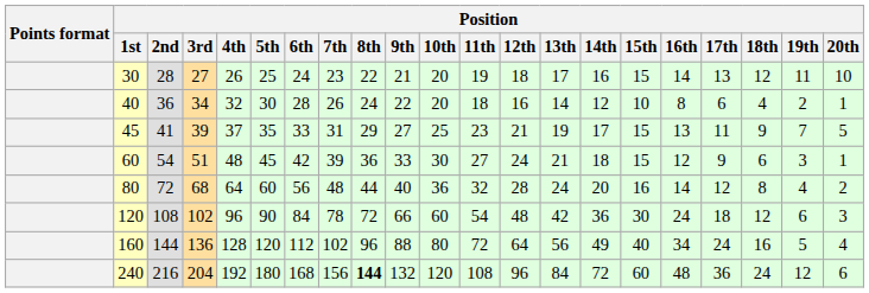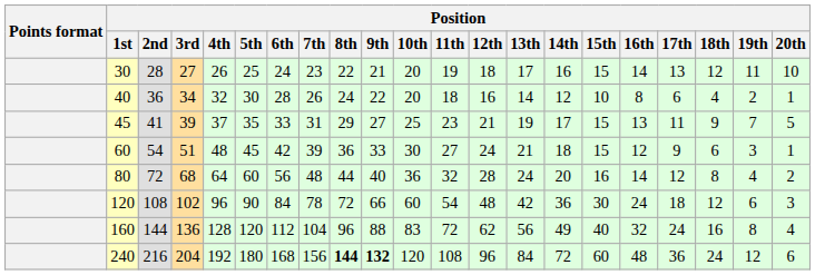160 | Position / 7th: 102 -> 104
160 | Position / 10th: 80 -> 83
160 | Position / 12th: 64 -> 62
160 | Position / 16th: 34 -> 32
160 | Position / 19th: 5 -> 8
240 | Position / 9th: normal -> bold
